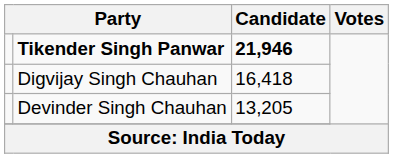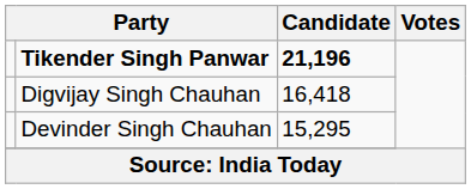Tikender Singh Panwar | Candidate: 21,946 -> 21,196
Devinder Singh Chauhan | Candidate: 13,205 -> 15,295
